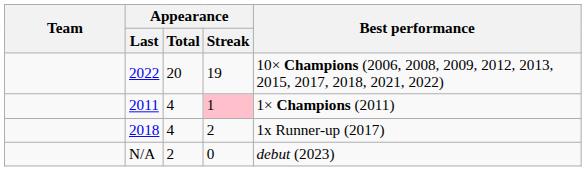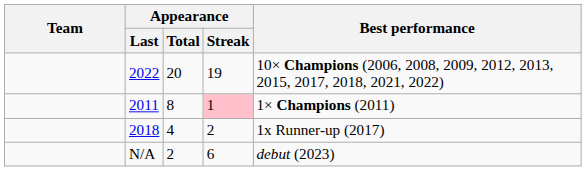2011 | Appearance / Total: 4 -> 8
N/A | Appearance / Streak: 0 -> 6
